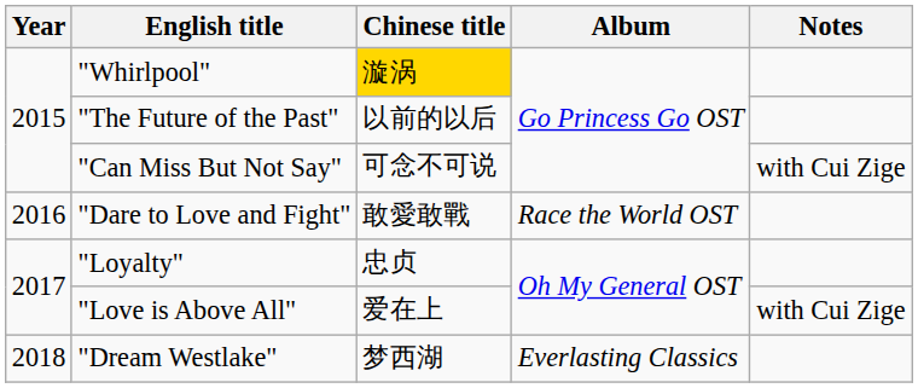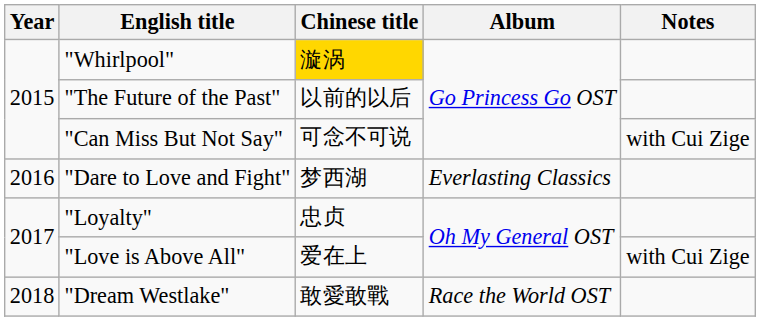"Dare to Love and Fight" | Chinese title: 敢愛敢戰 -> 梦西湖
"Dare to Love and Fight" | Album: Race the World OST -> Everlasting Classics
"Dream Westlake" | Chinese title: 梦西湖 -> 敢愛敢戰
"Dream Westlake" | Album: Everlasting Classics -> Race the World OST
